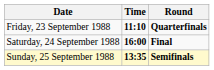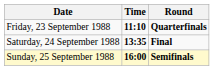Saturday, 24 September 1988 | Time: 16:00 -> 13:35
Sunday, 25 September 1988 | Time: 13:35 -> 16:00
